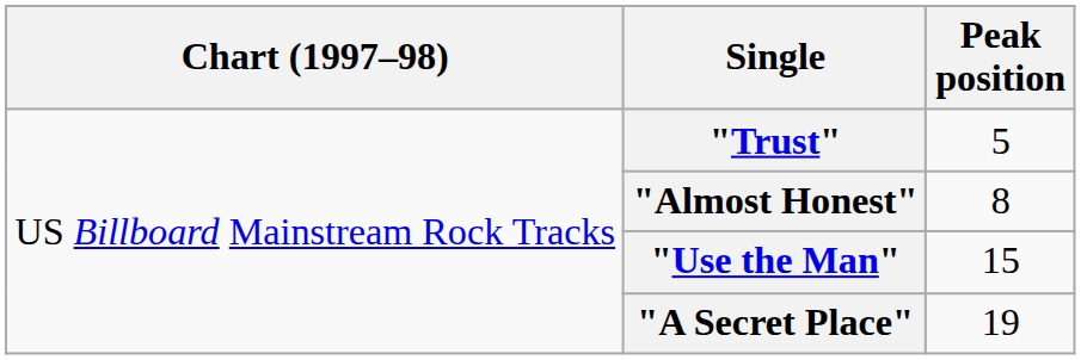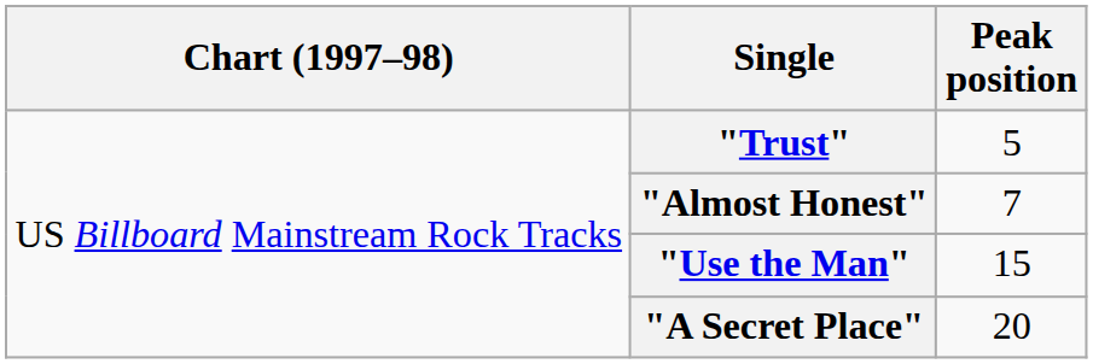"Almost Honest" | Peak position: 8 -> 7
"A Secret Place" | Peak position: 19 -> 20
